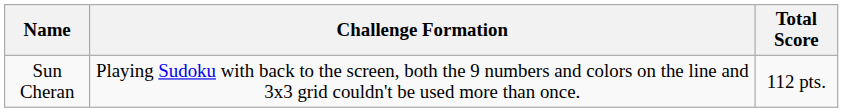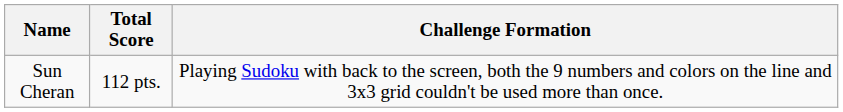columns swapped: Total Score <-> Challenge Formation
